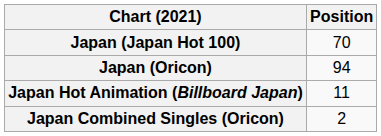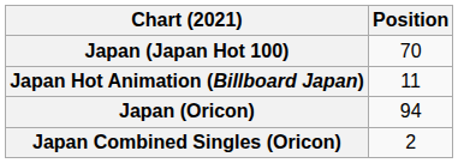rows swapped: Japan Hot Animation (Billboard Japan) <-> Japan (Oricon)
